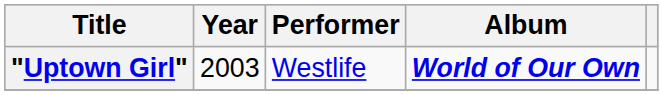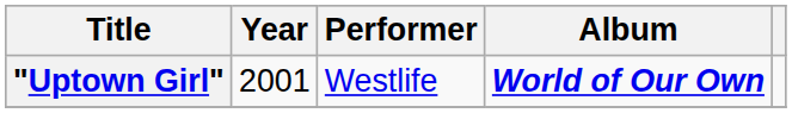"Uptown Girl" | Year: 2003 -> 2001
